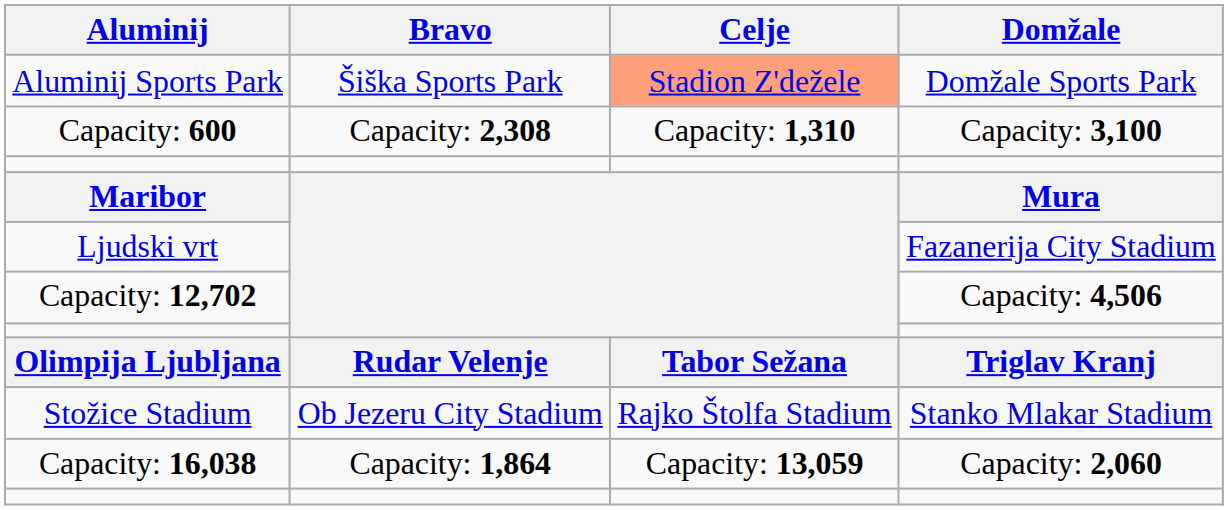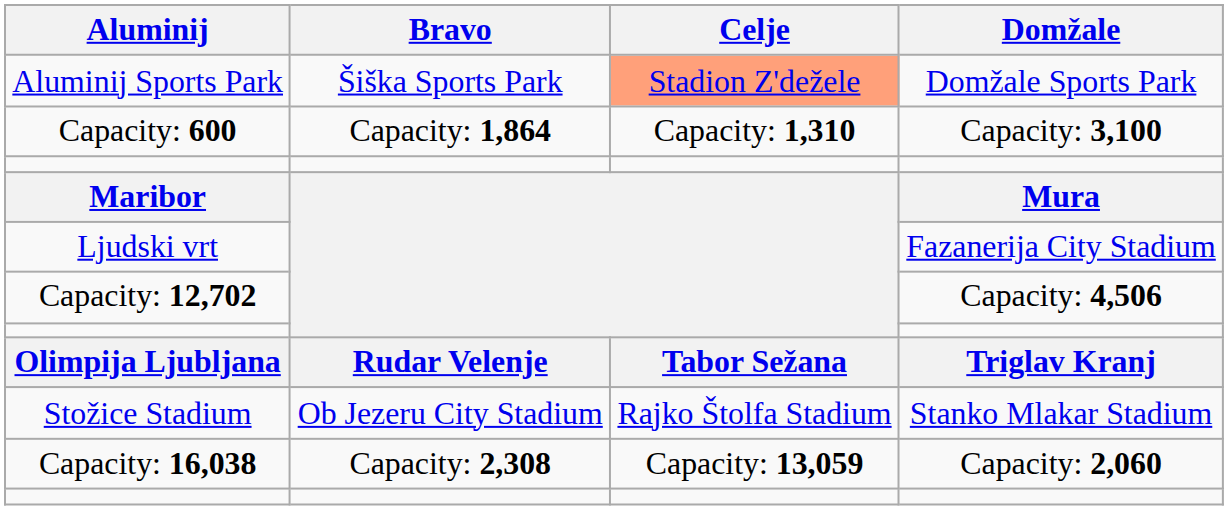Capacity: 600 | Bravo: Capacity: 2,308 -> Capacity: 1,864
Capacity: 16,038 | Bravo: Capacity: 1,864 -> Capacity: 2,308
